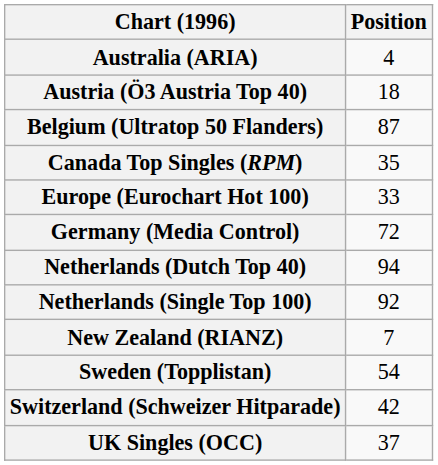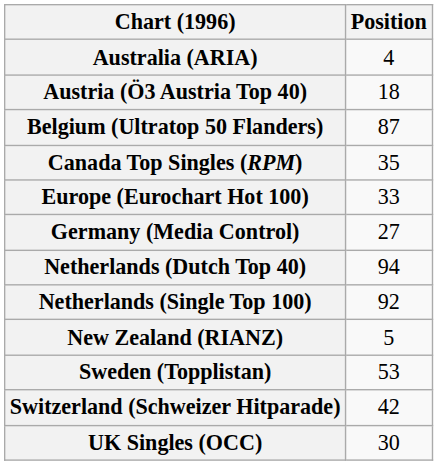Germany (Media Control) | Position: 72 -> 27
New Zealand (RIANZ) | Position: 7 -> 5
Sweden (Topplistan) | Position: 54 -> 53
UK Singles (OCC) | Position: 37 -> 30
